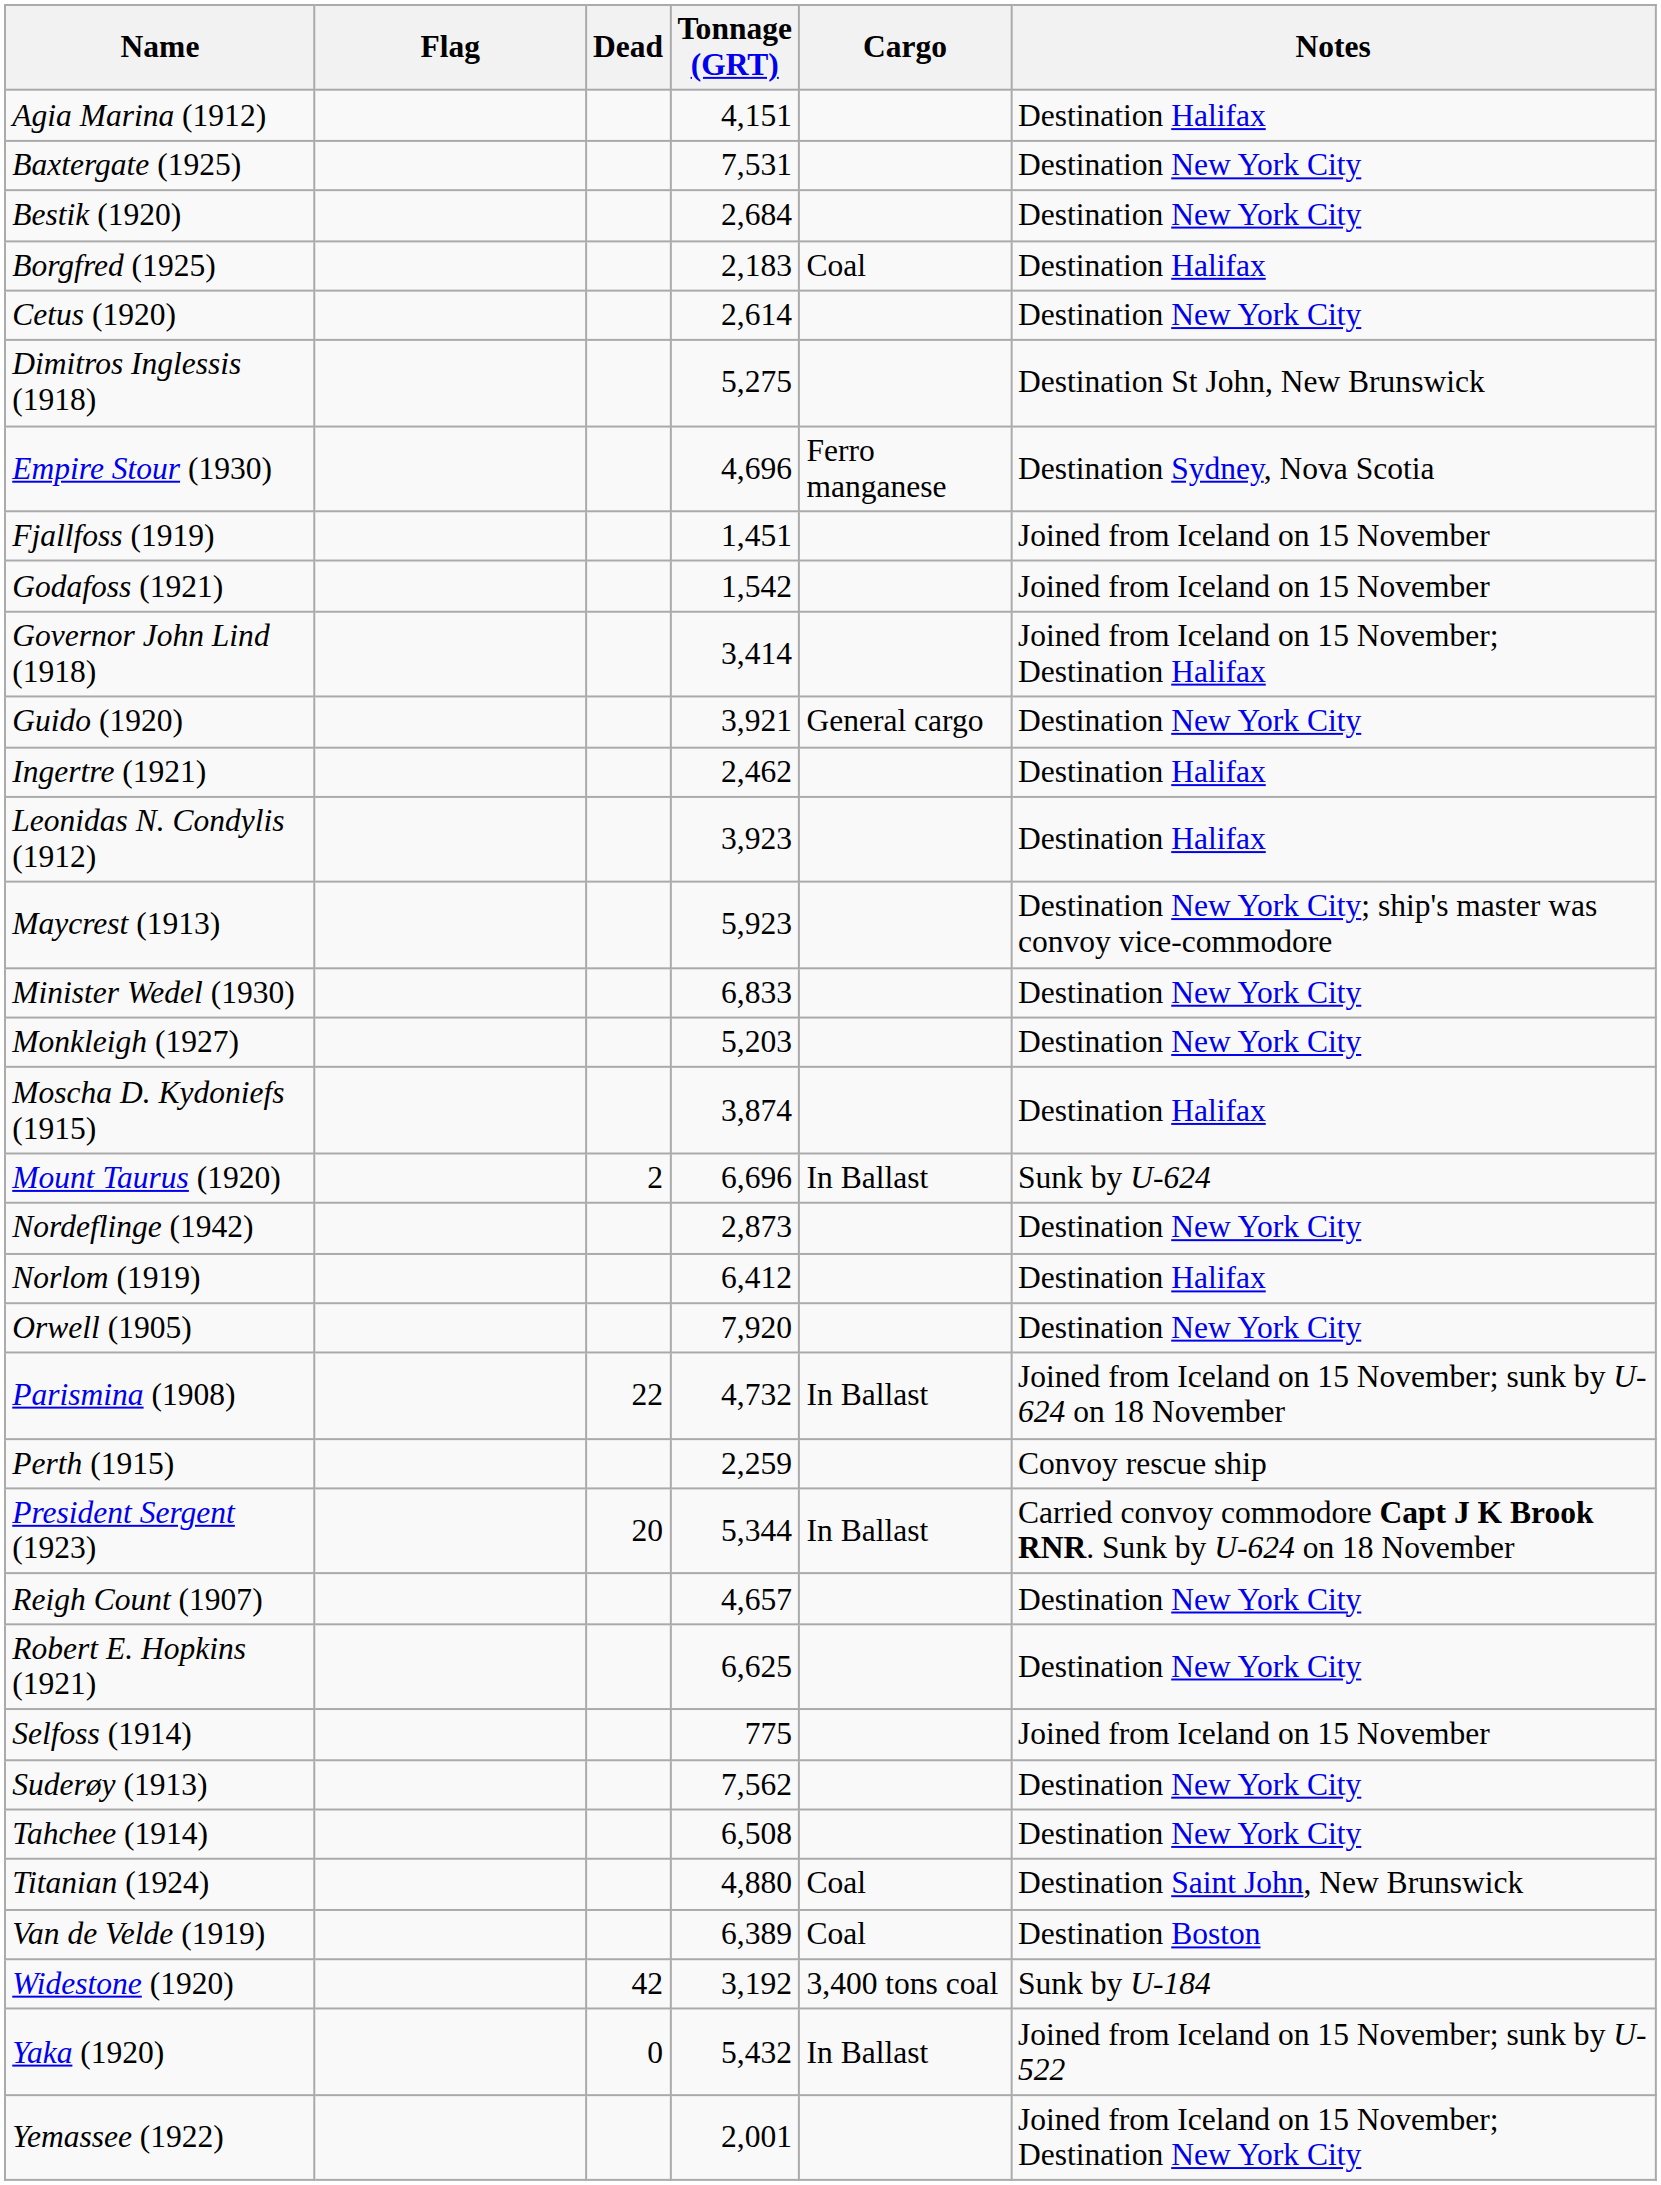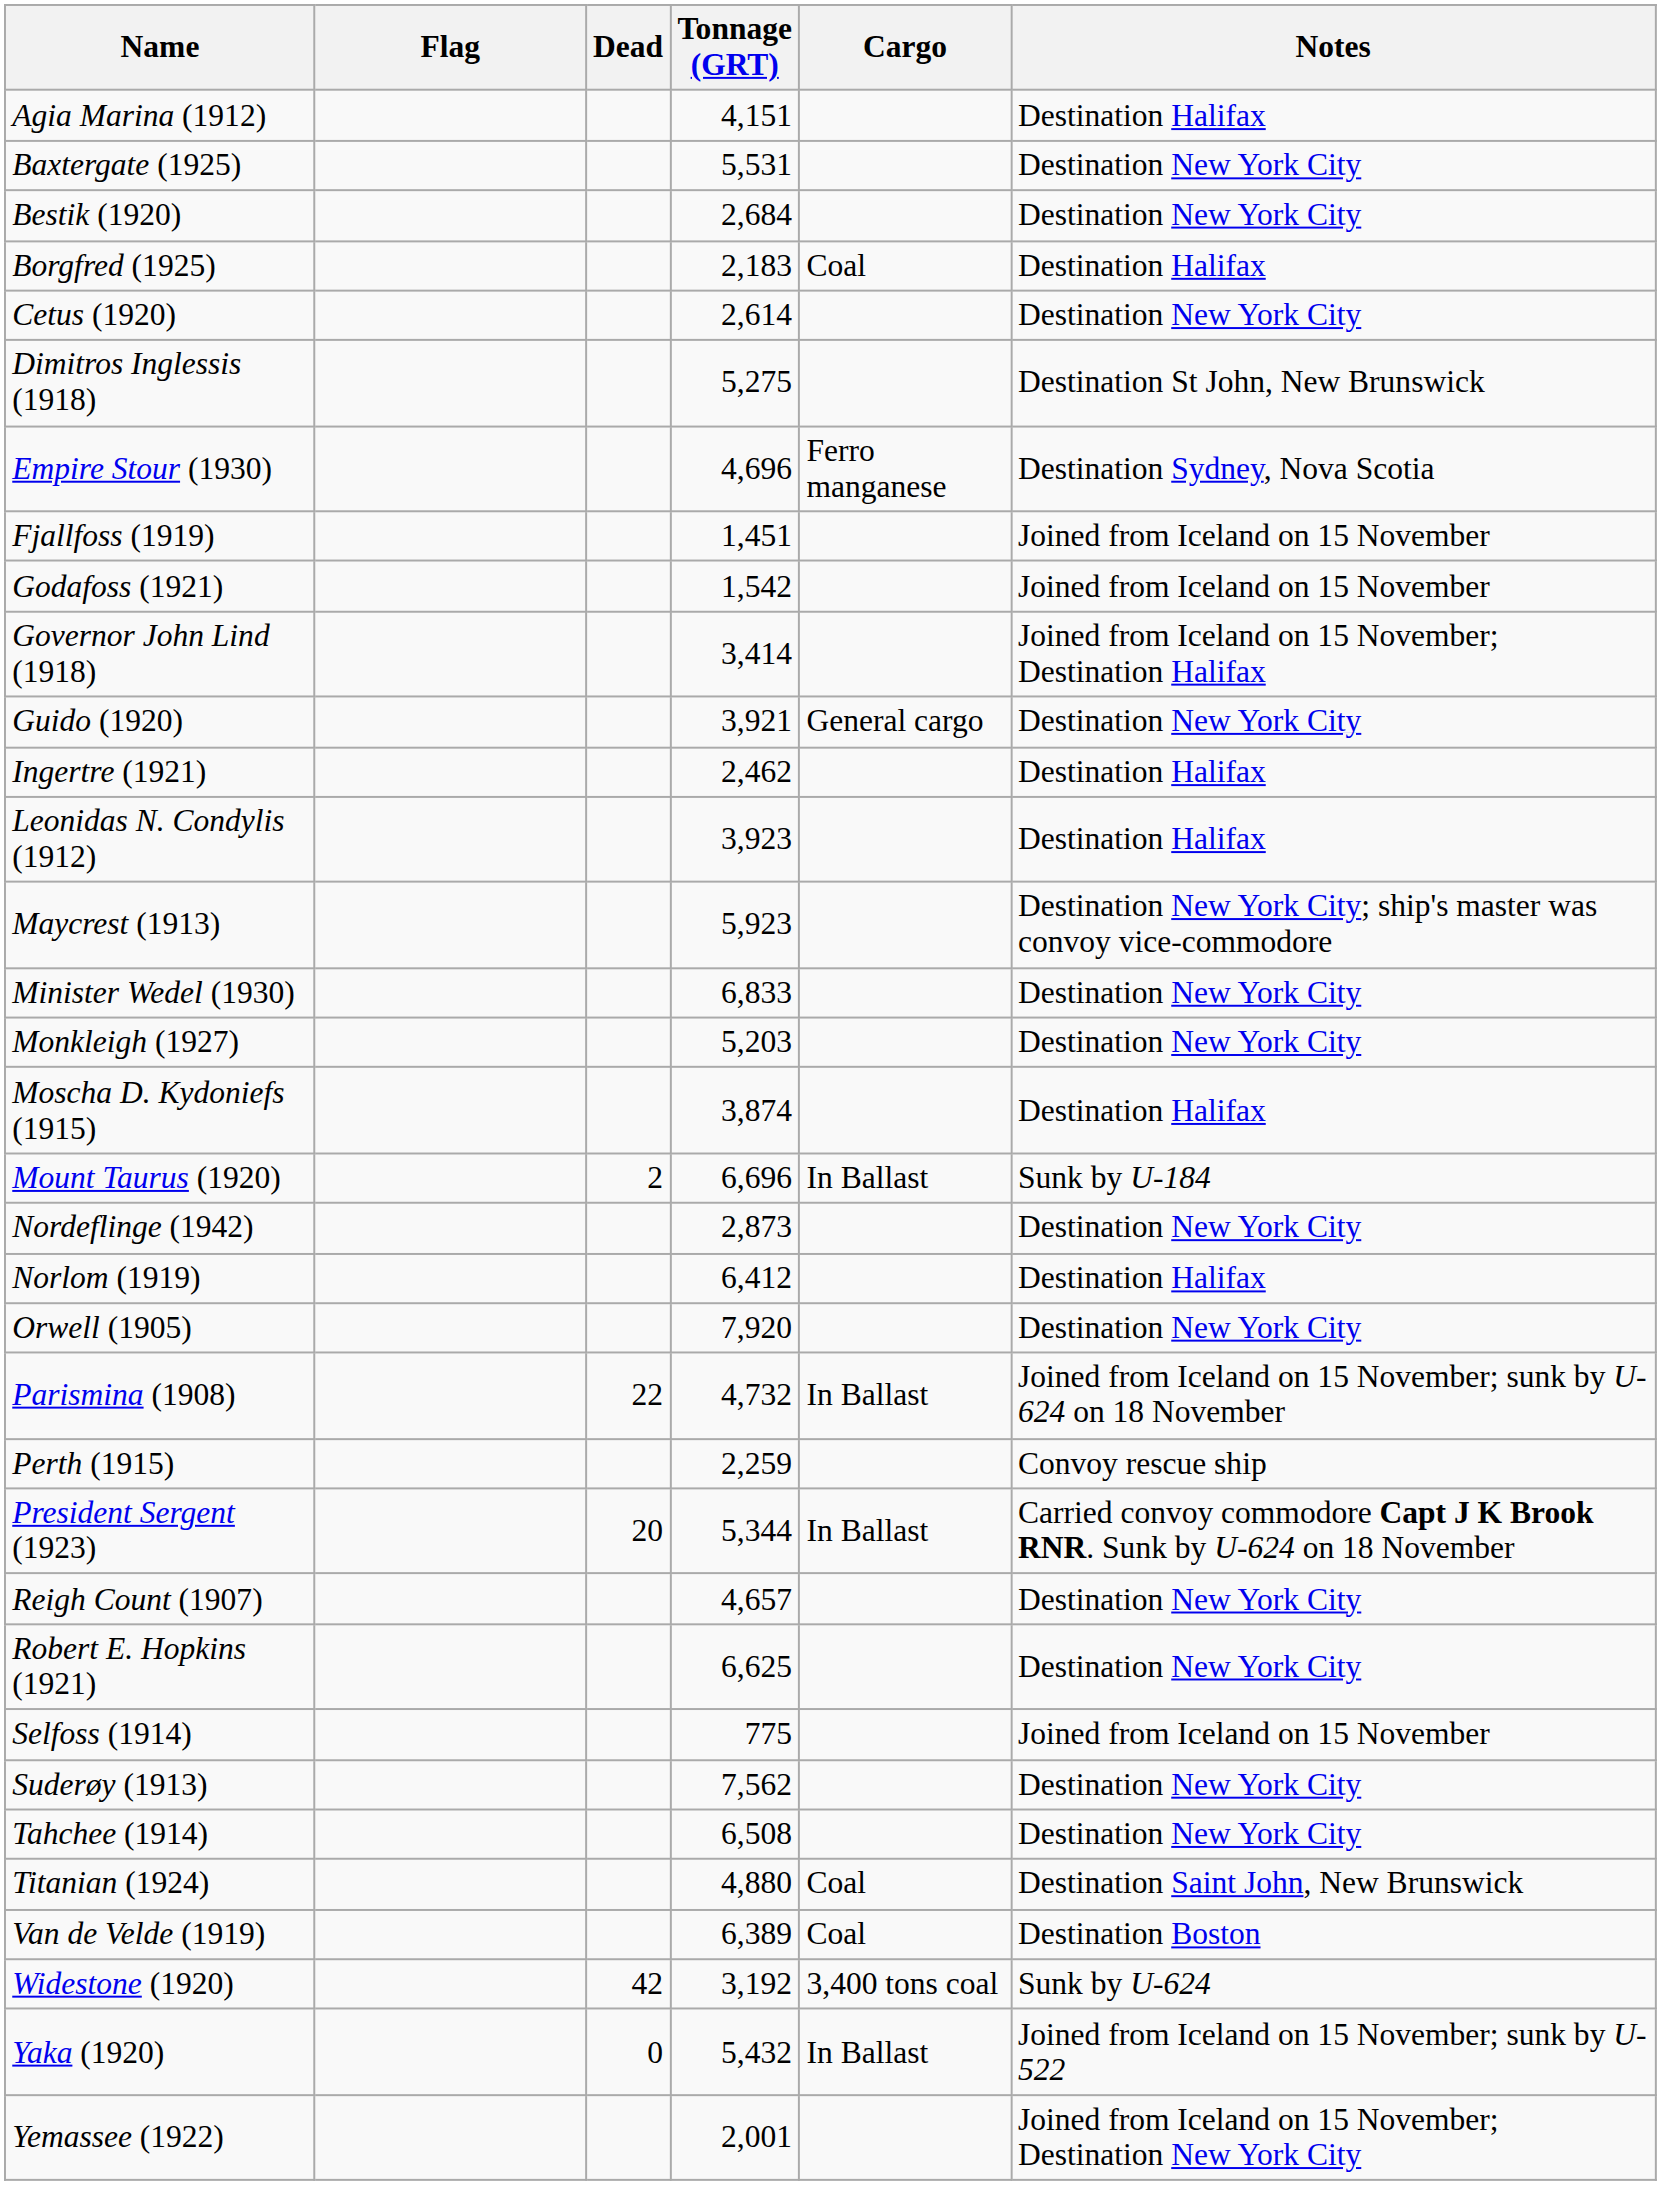Baxtergate (1925) | Tonnage (GRT): 7,531 -> 5,531
Mount Taurus (1920) | Notes: Sunk by U-624 -> Sunk by U-184
Widestone (1920) | Notes: Sunk by U-184 -> Sunk by U-624
